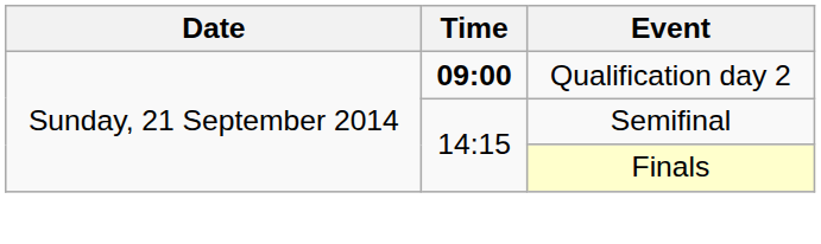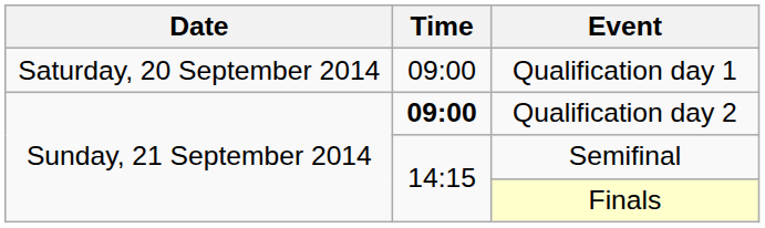+ row: Saturday, 20 September 2014 | 09:00 | Qualification day 1
